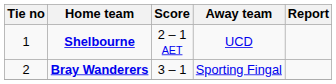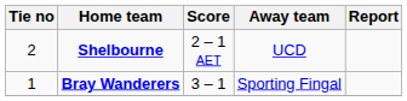Shelbourne | Tie no: 1 -> 2
Bray Wanderers | Tie no: 2 -> 1
